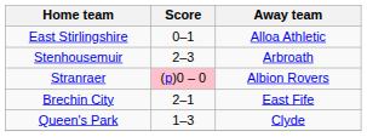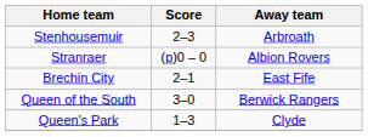- row: East Stirlingshire | 0–1 | Alloa Athletic
Stranraer | Score: pink background -> no background
+ row: Queen of the South | 3–0 | Berwick Rangers
